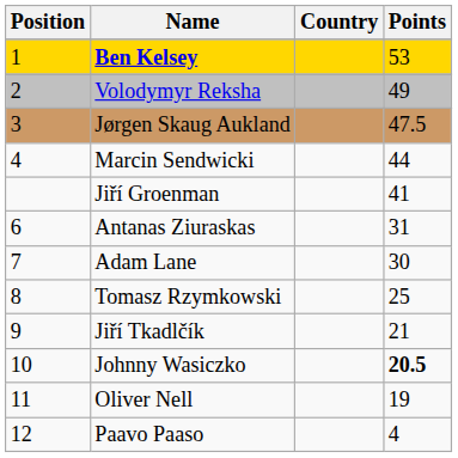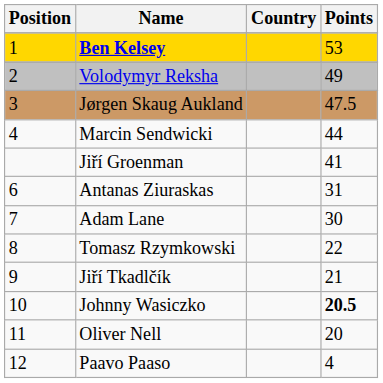Tomasz Rzymkowski | Points: 25 -> 22
Oliver Nell | Points: 19 -> 20
